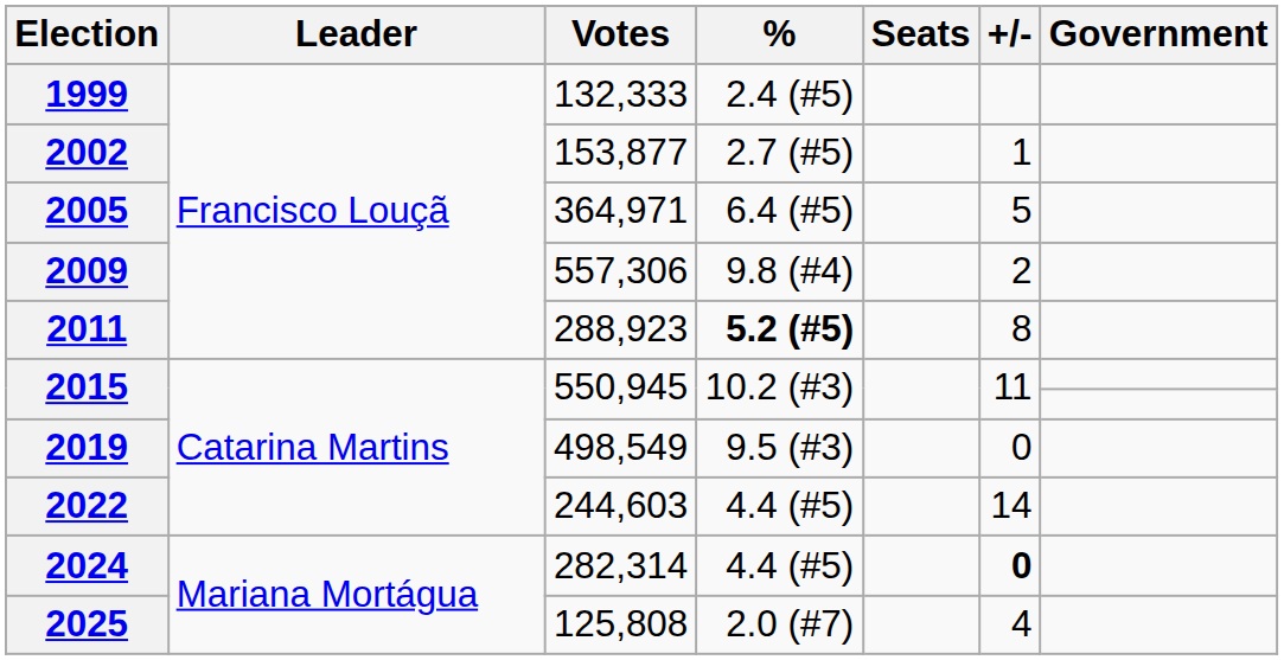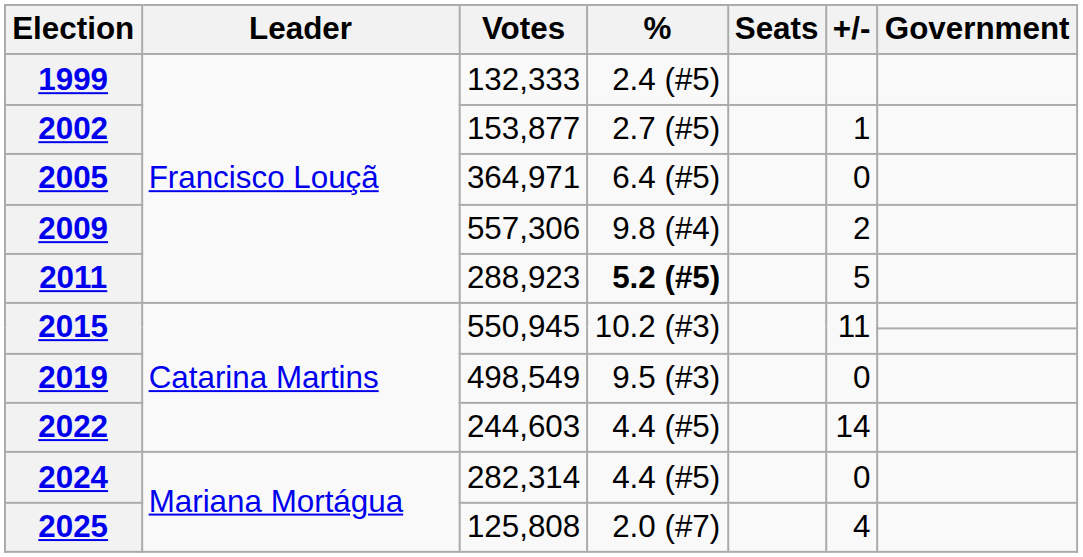2005 | +/-: 5 -> 0
2011 | +/-: 8 -> 5
2024 | +/-: bold -> normal
